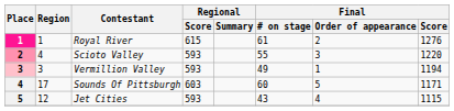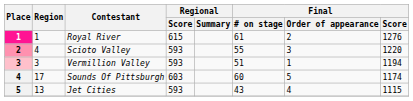Vermillion Valley | Final / # on stage: 49 -> 51
Sounds Of Pittsburgh | Final / Score: 1171 -> 1174
Jet Cities | Region: 12 -> 13
